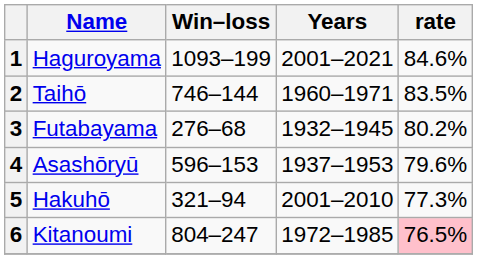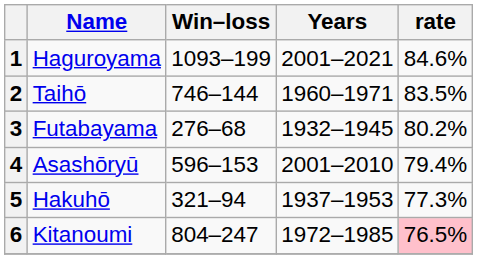4 | Years: 1937–1953 -> 2001–2010
4 | rate: 79.6% -> 79.4%
5 | Years: 2001–2010 -> 1937–1953
